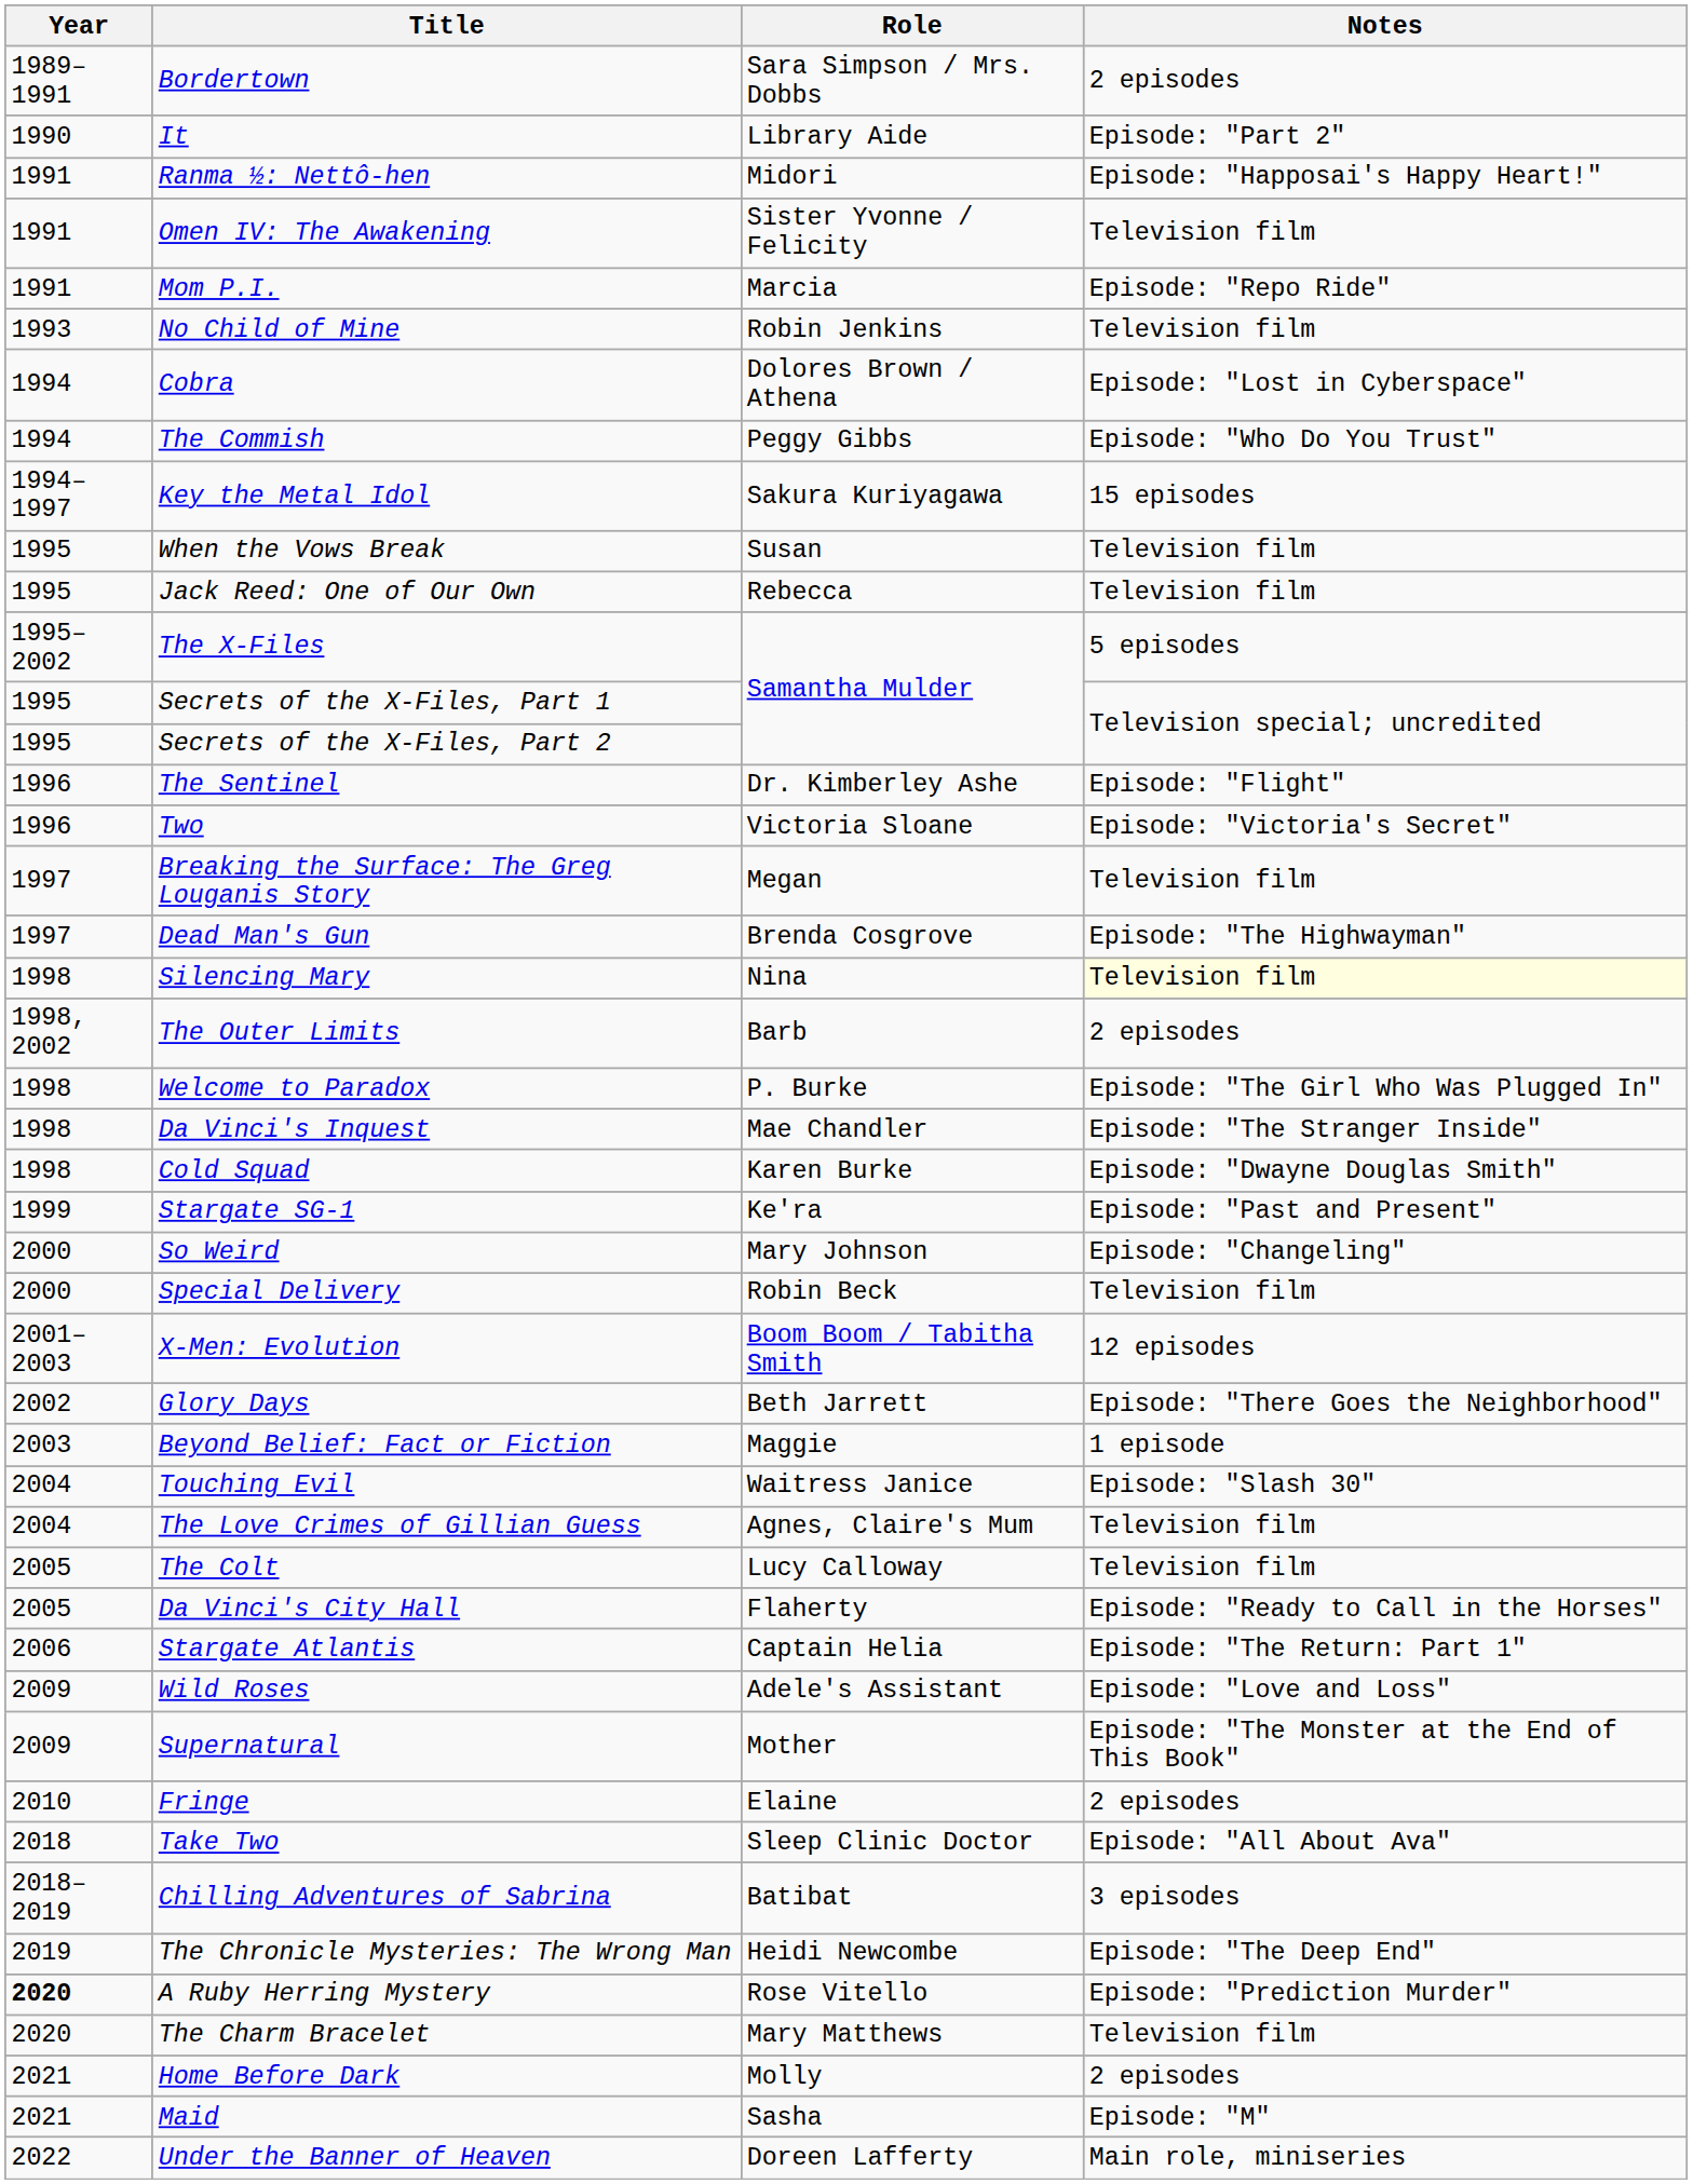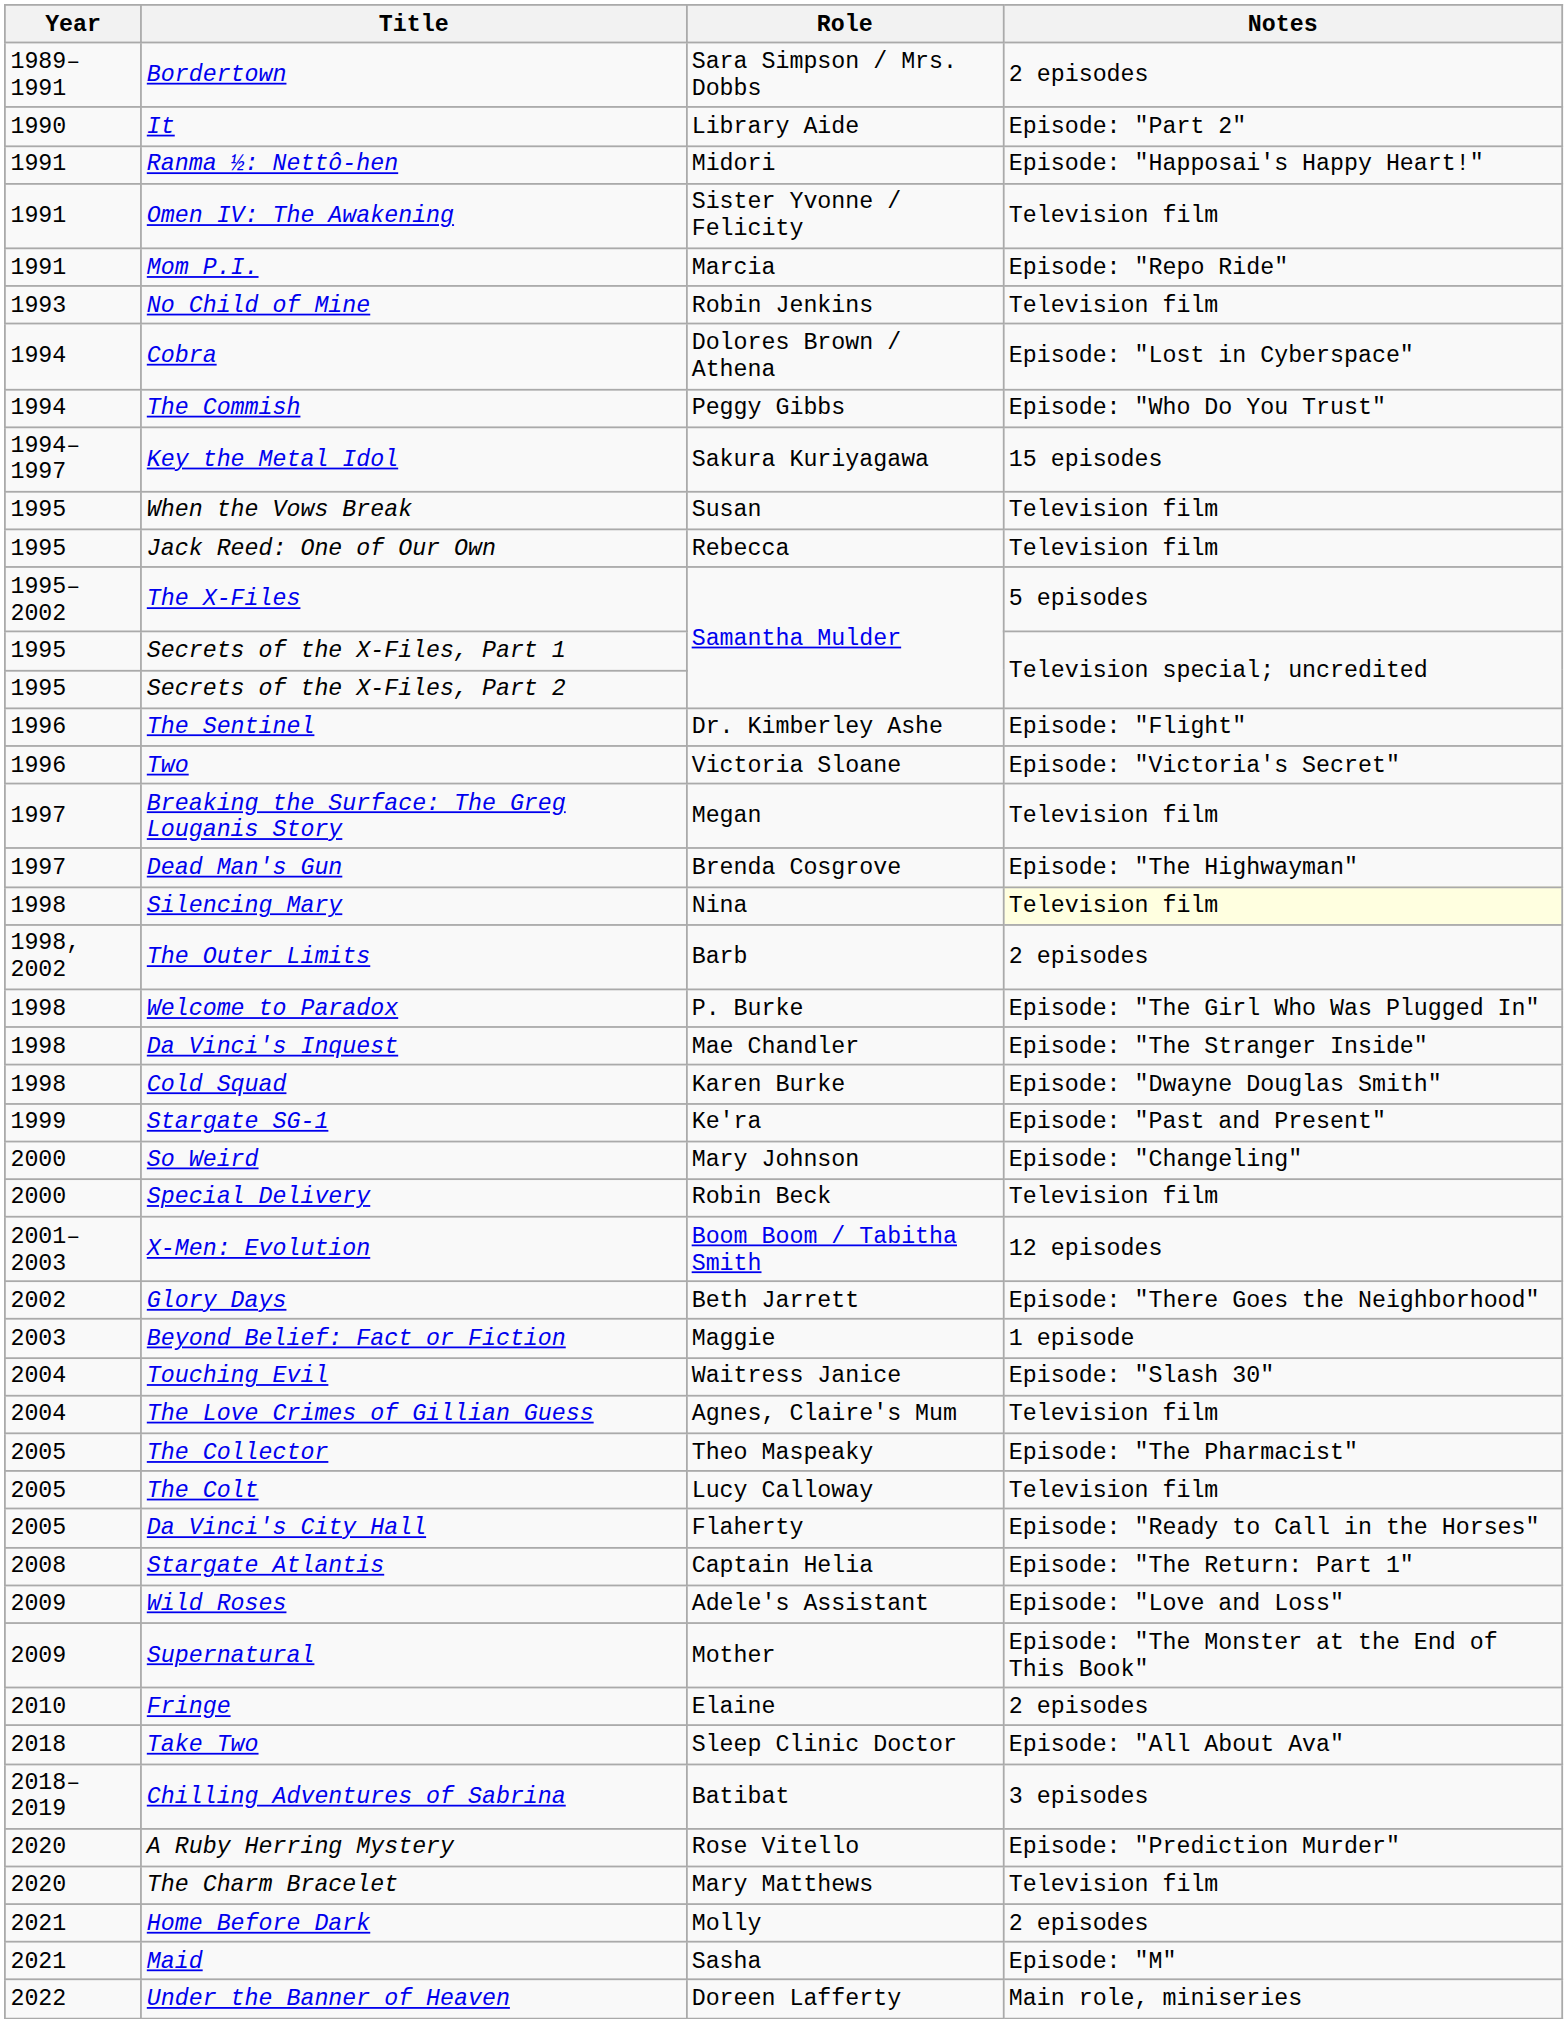+ row: 2005 | The Collector | Theo Maspeaky | Episode: "The Pharmacist"
Stargate Atlantis | Year: 2006 -> 2008
- row: 2019 | The Chronicle Mysteries: The Wrong Man | Heidi Newcombe | Episode: "The Deep End"
A Ruby Herring Mystery | Year: bold -> normal
